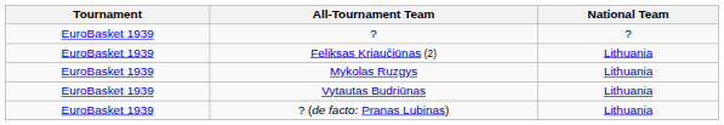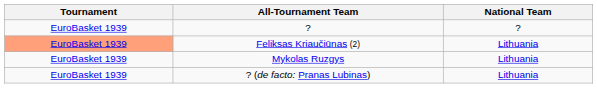Feliksas Kriaučiūnas (2) | Tournament: no background -> lightsalmon background
- row: EuroBasket 1939 | Vytautas Budriūnas | Lithuania
